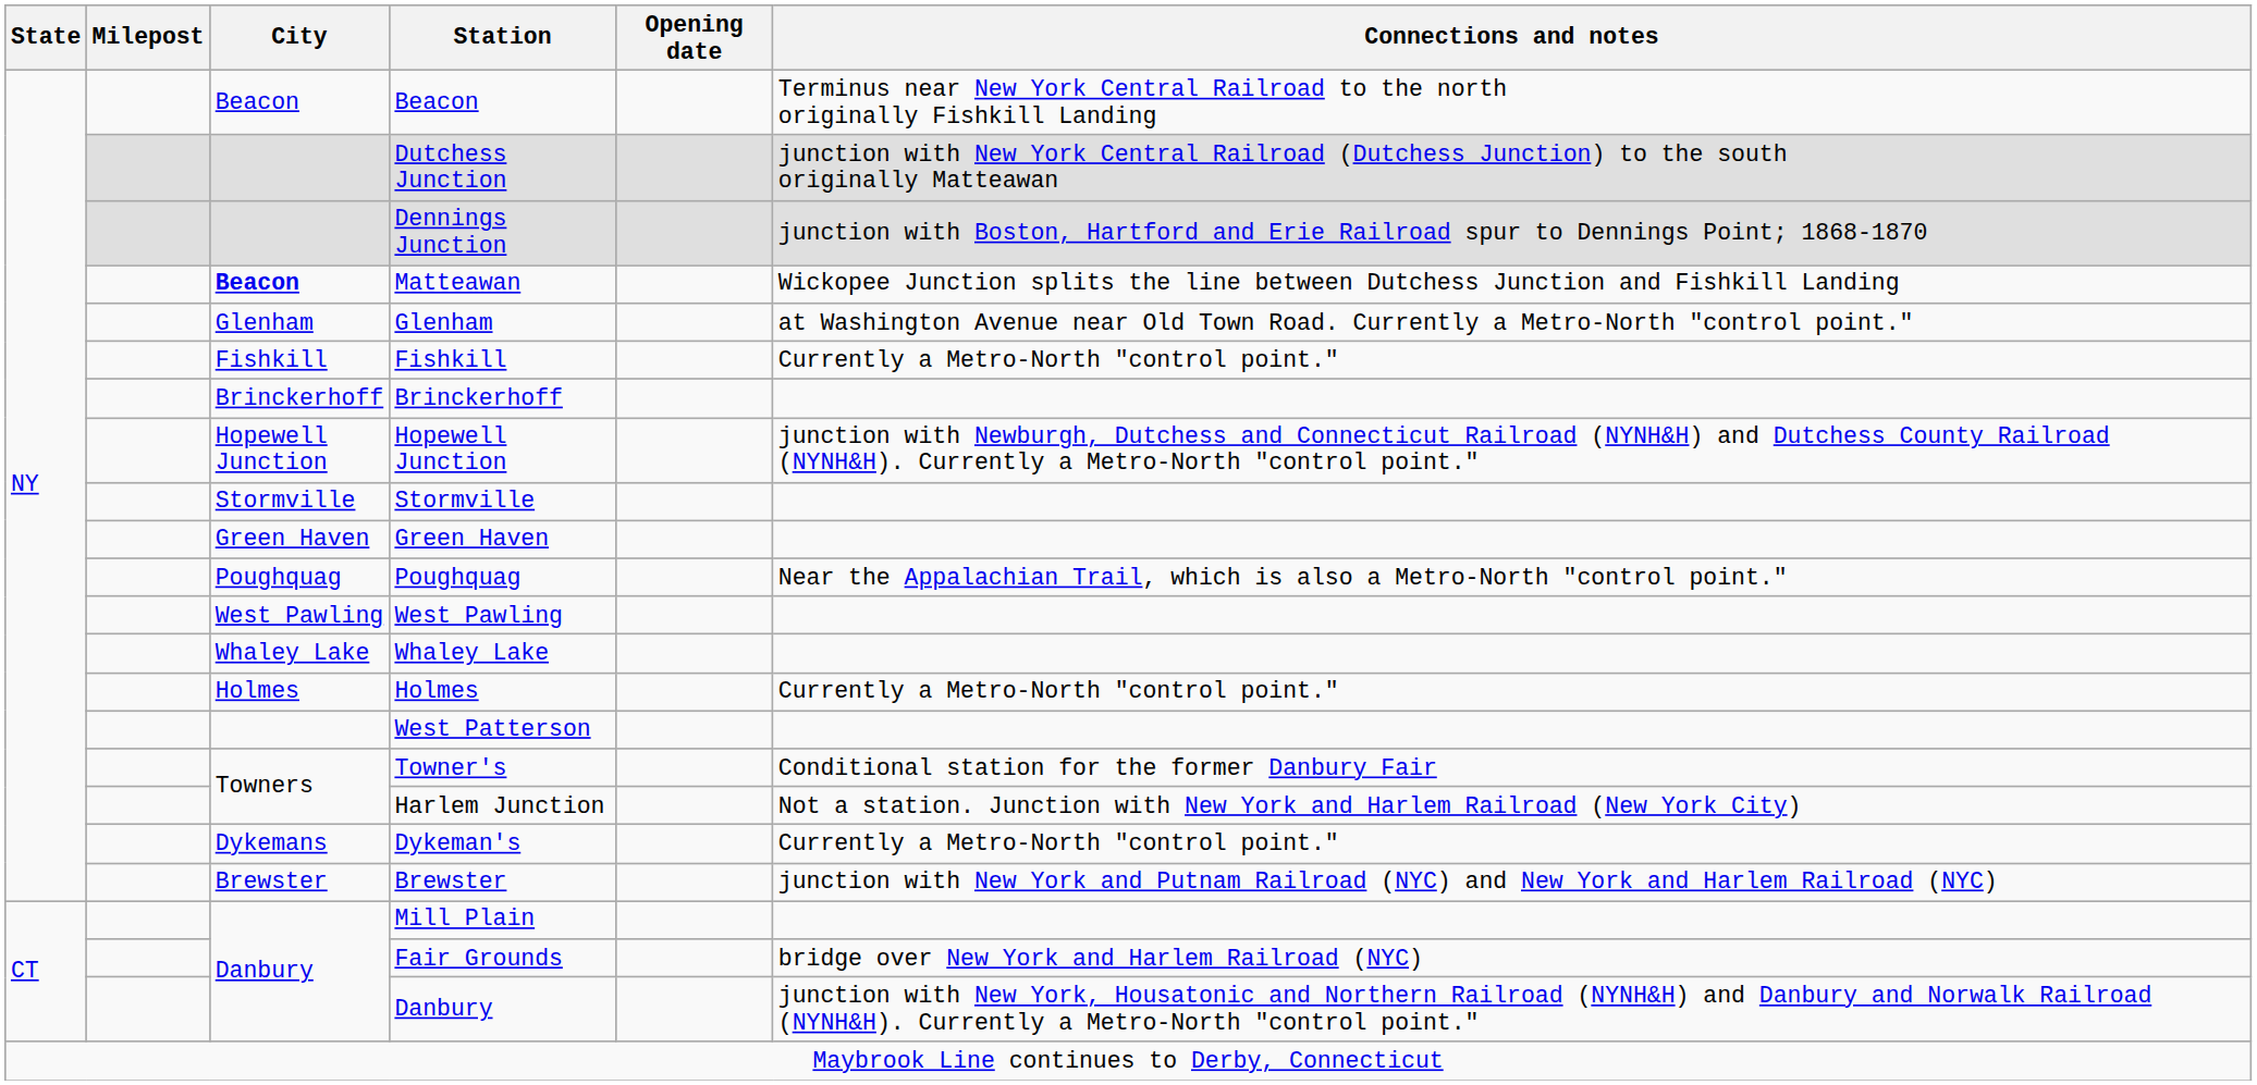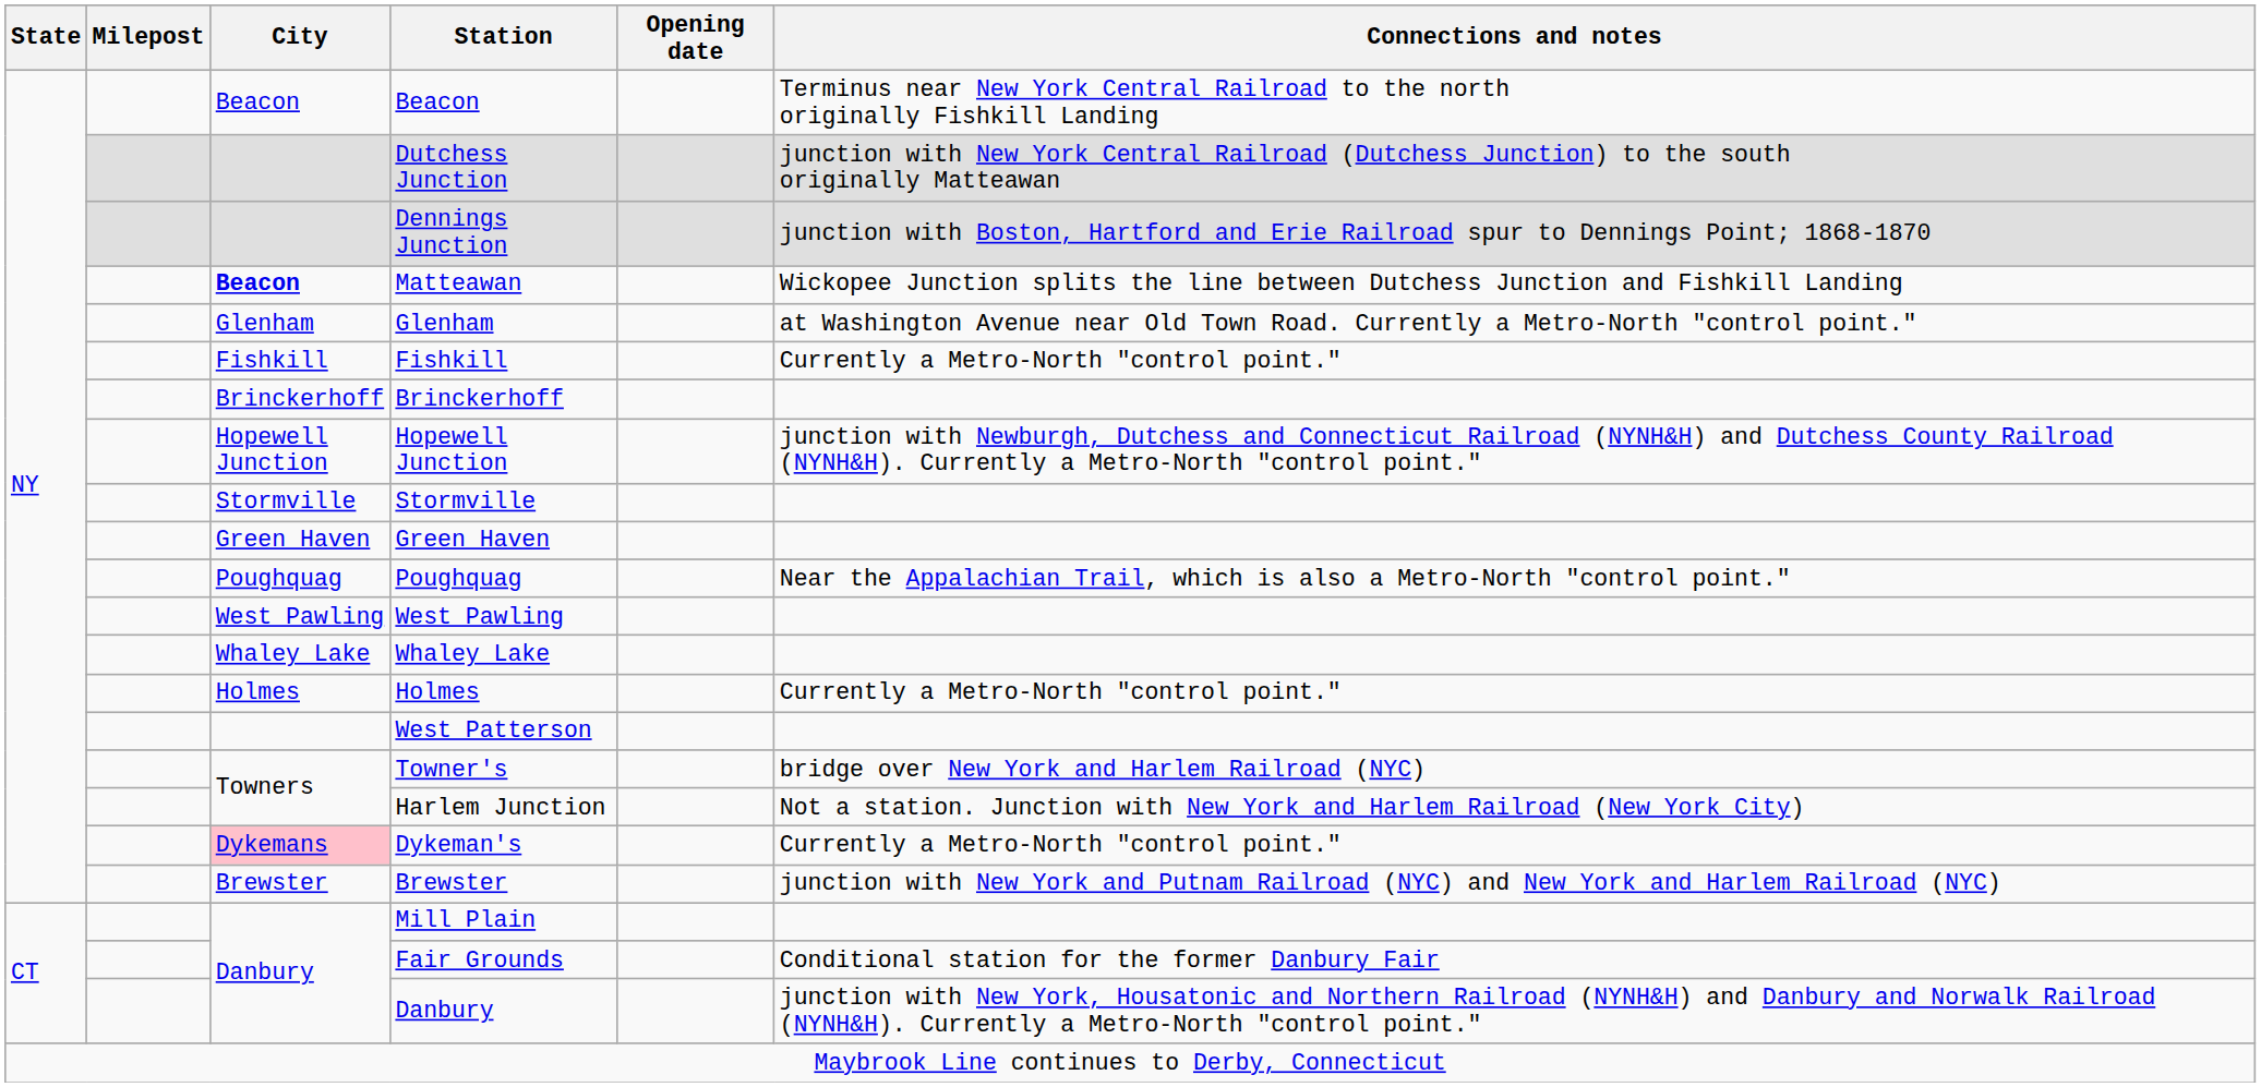Towner's | Connections and notes: Conditional station for the former Danbury Fair -> bridge over New York and Harlem Railroad (NYC)
Dykeman's | City: no background -> pink background
Fair Grounds | Connections and notes: bridge over New York and Harlem Railroad (NYC) -> Conditional station for the former Danbury Fair
